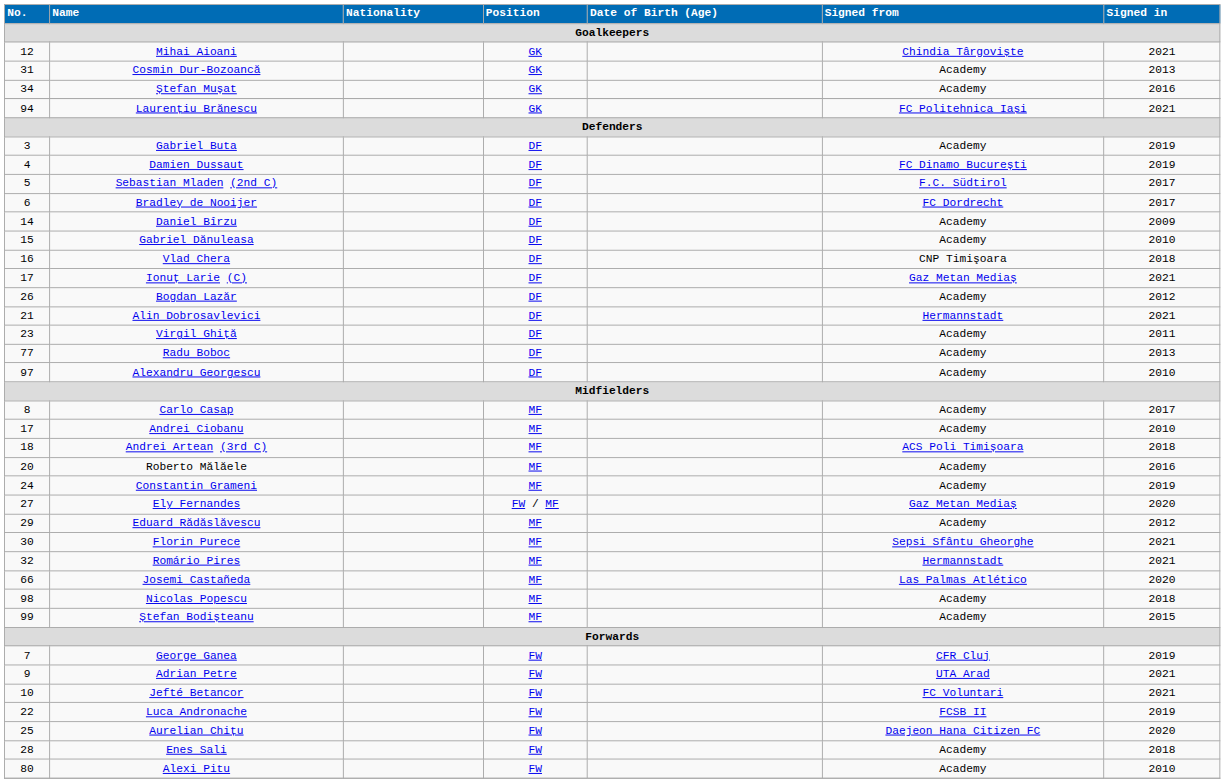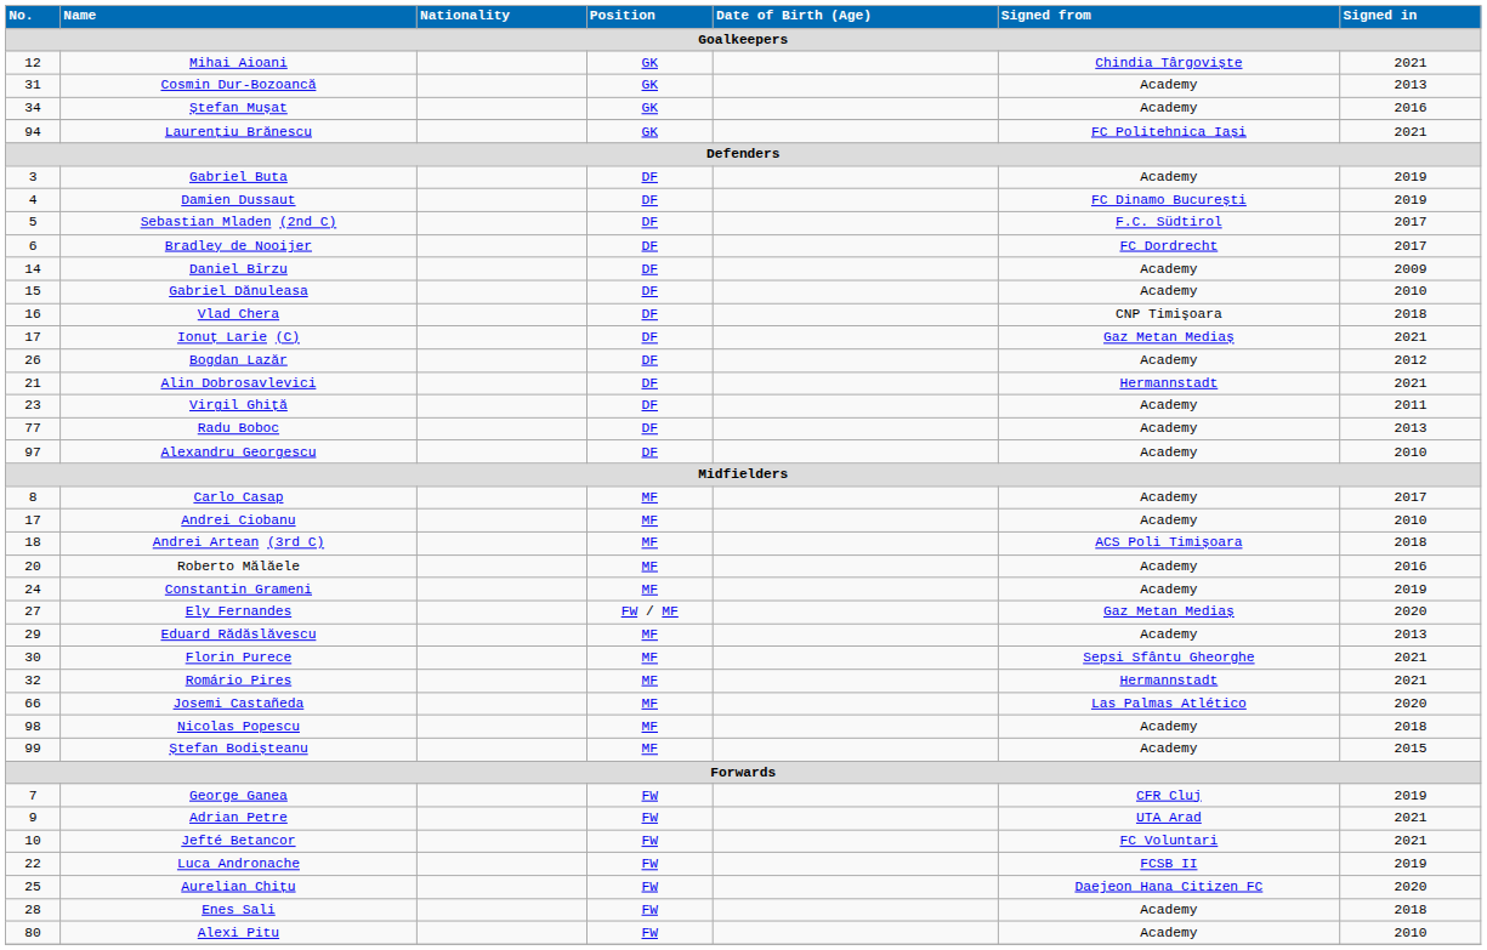Eduard Rădăslăvescu | Signed in: 2012 -> 2013
